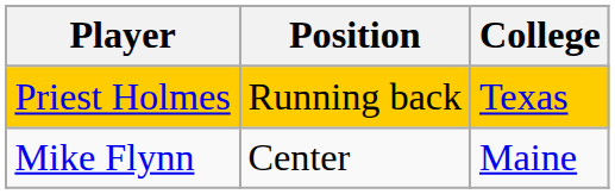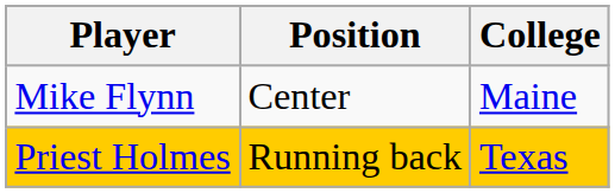rows swapped: Mike Flynn <-> Priest Holmes
